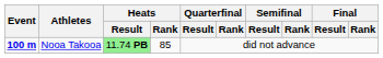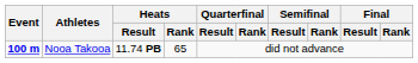Nooa Takooa | Heats / Result: lightgreen background -> no background
Nooa Takooa | Heats / Rank: 85 -> 65
